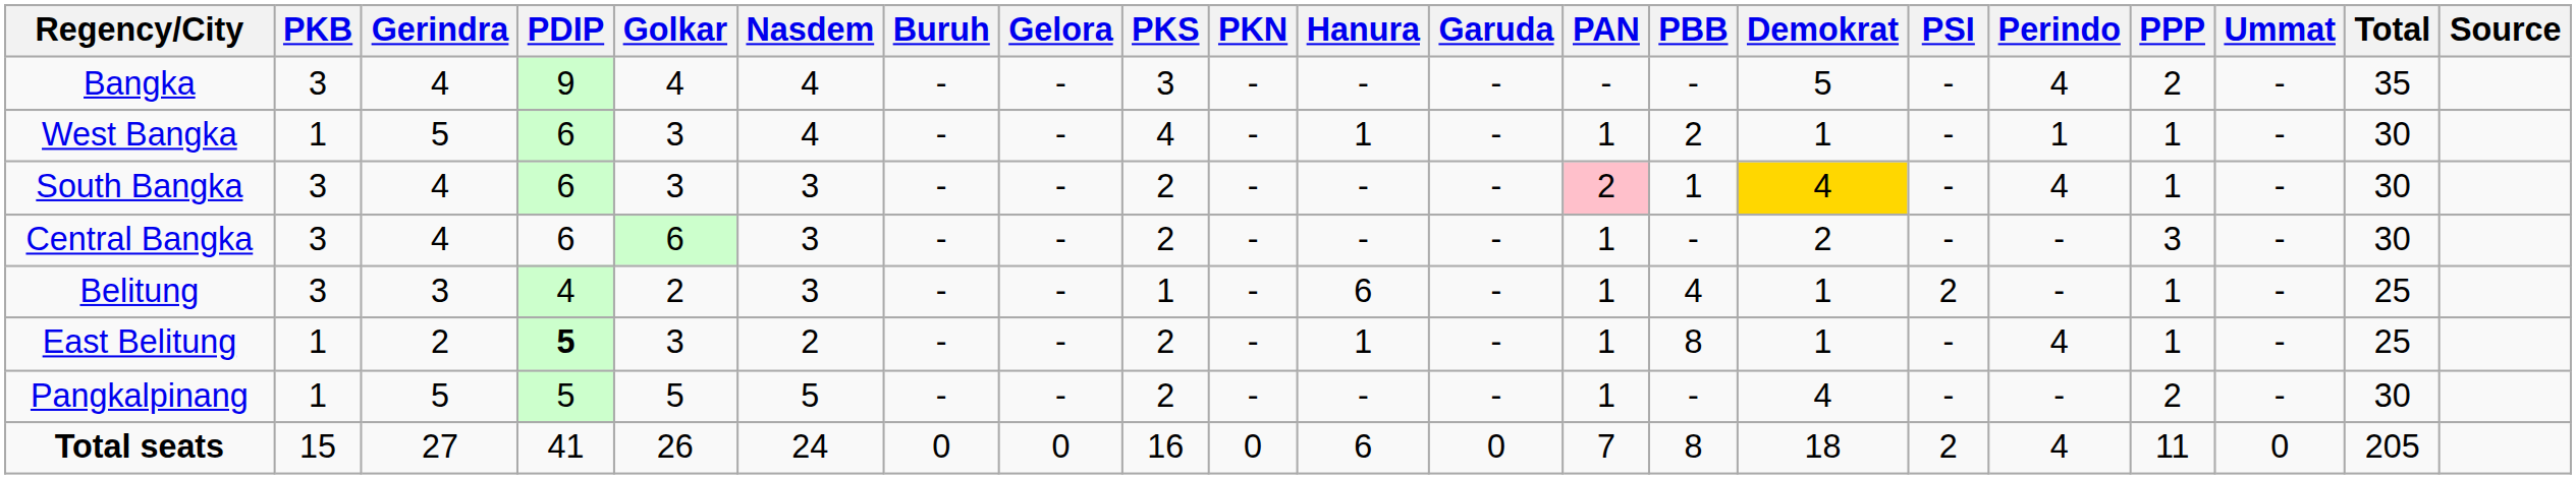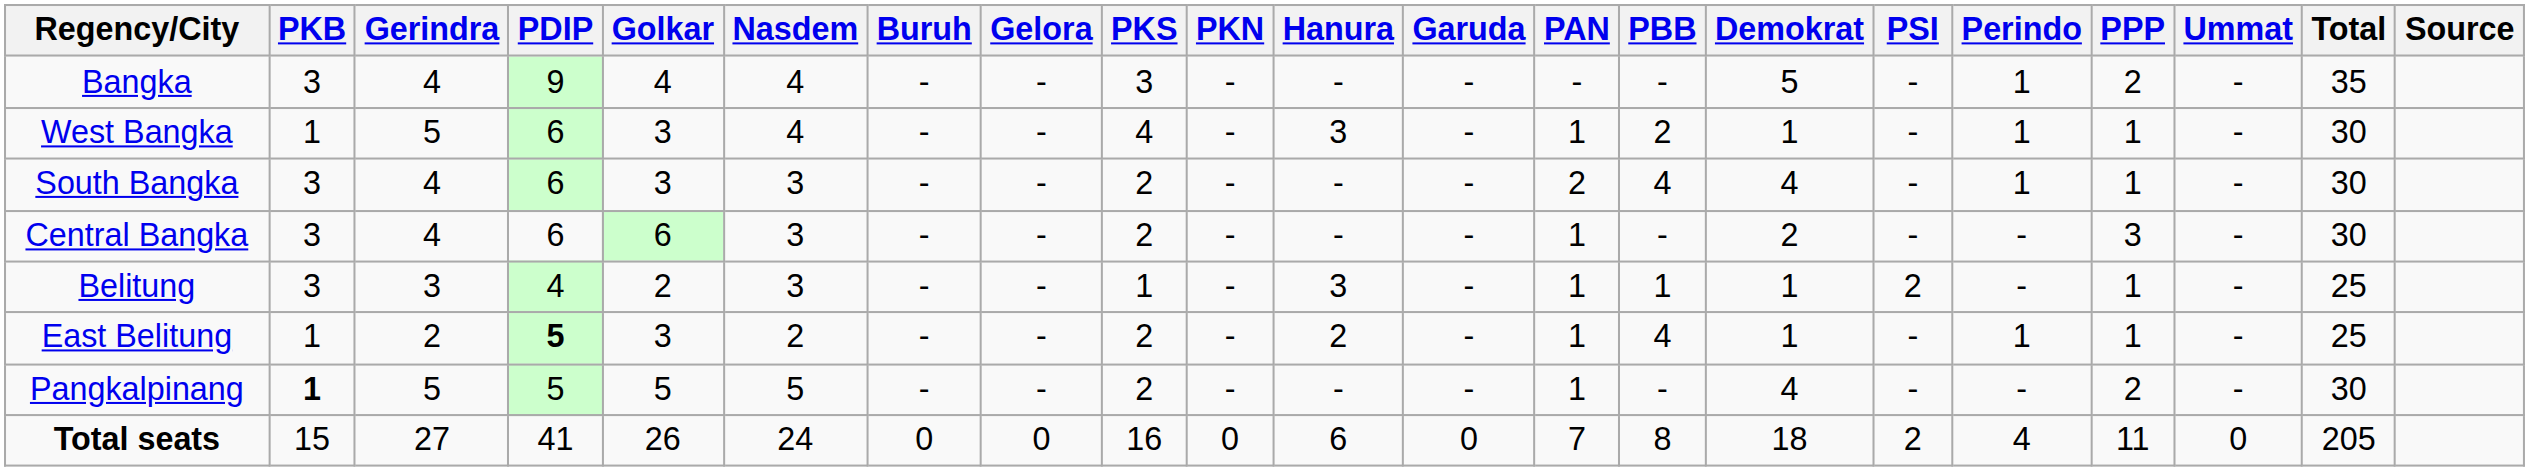Bangka | Perindo: 4 -> 1
West Bangka | Hanura: 1 -> 3
South Bangka | PAN: pink background -> no background
South Bangka | PBB: 1 -> 4
South Bangka | Demokrat: gold background -> no background
South Bangka | Perindo: 4 -> 1
Belitung | Hanura: 6 -> 3
Belitung | PBB: 4 -> 1
East Belitung | Hanura: 1 -> 2
East Belitung | PBB: 8 -> 4
East Belitung | Perindo: 4 -> 1
Pangkalpinang | PKB: normal -> bold
